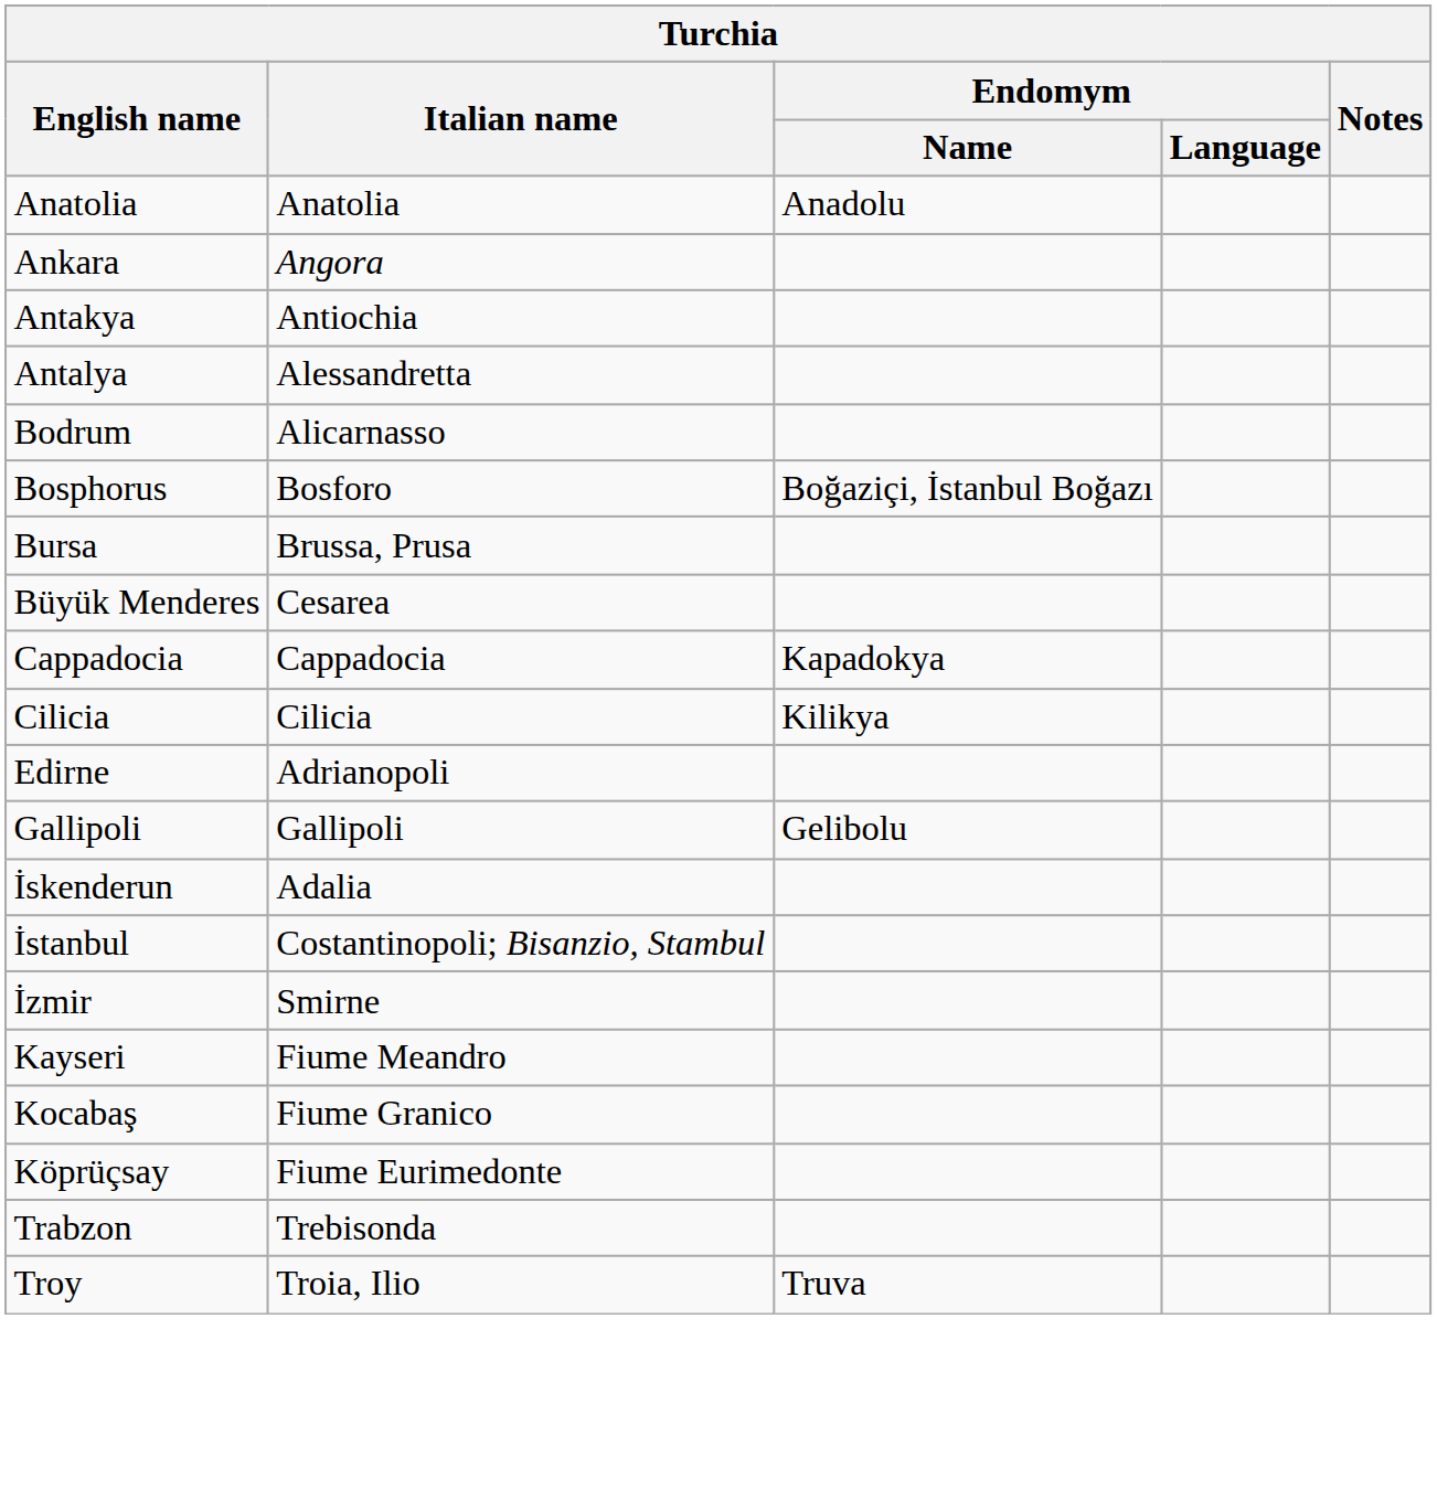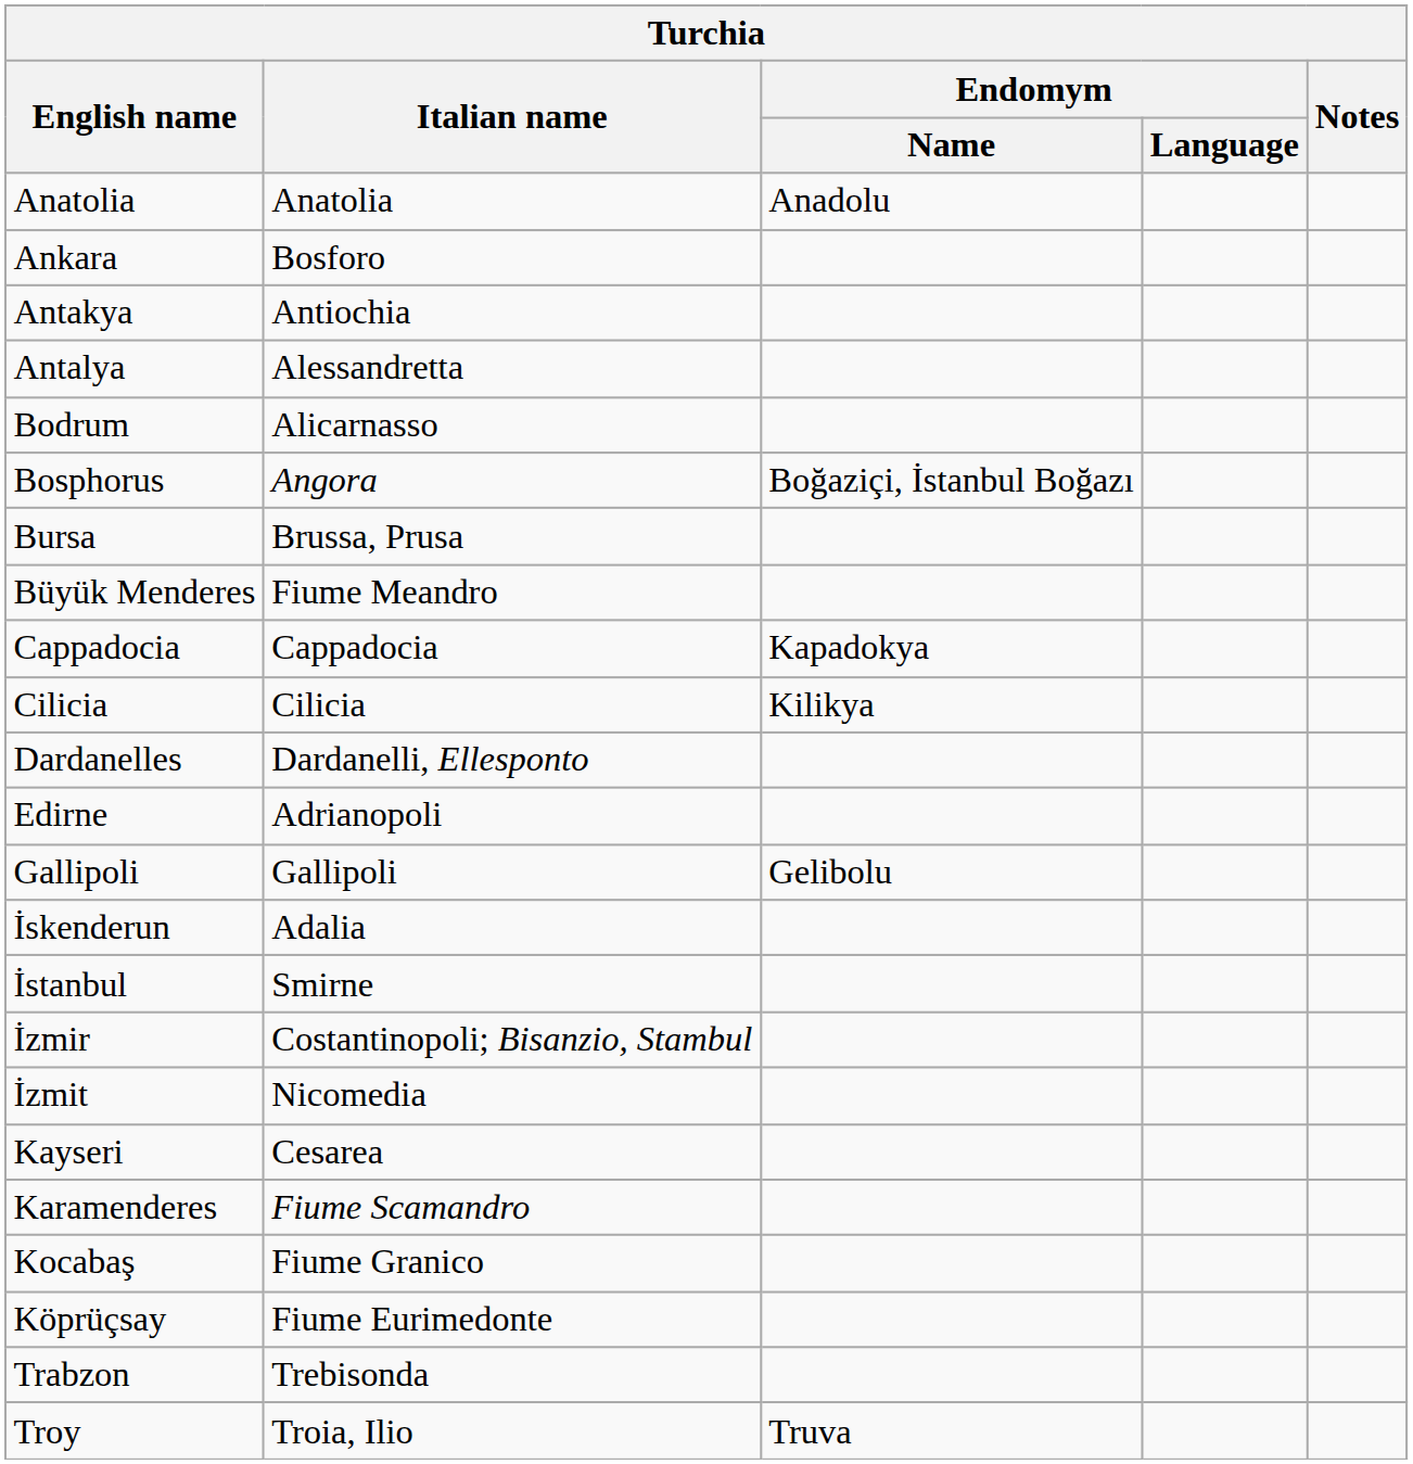Ankara | Italian name: Angora -> Bosforo
Bosphorus | Italian name: Bosforo -> Angora
Büyük Menderes | Italian name: Cesarea -> Fiume Meandro
+ row: Dardanelles | Dardanelli, Ellesponto
İstanbul | Italian name: Costantinopoli; Bisanzio, Stambul -> Smirne
İzmir | Italian name: Smirne -> Costantinopoli; Bisanzio, Stambul
+ row: İzmit | Nicomedia
Kayseri | Italian name: Fiume Meandro -> Cesarea
+ row: Karamenderes | Fiume Scamandro
